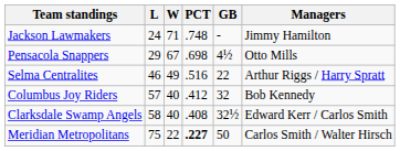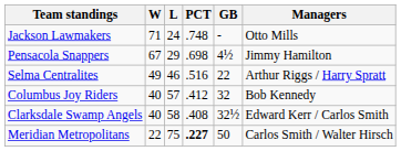columns swapped: W <-> L
Jackson Lawmakers | Managers: Jimmy Hamilton -> Otto Mills
Pensacola Snappers | Managers: Otto Mills -> Jimmy Hamilton
